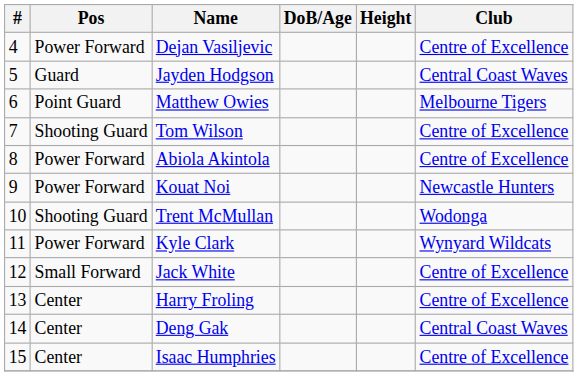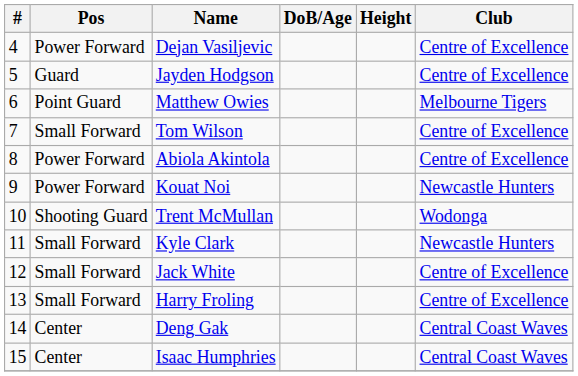Jayden Hodgson | Club: Central Coast Waves -> Centre of Excellence
Tom Wilson | Pos: Shooting Guard -> Small Forward
Kyle Clark | Pos: Power Forward -> Small Forward
Kyle Clark | Club: Wynyard Wildcats -> Newcastle Hunters
Harry Froling | Pos: Center -> Small Forward
Isaac Humphries | Club: Centre of Excellence -> Central Coast Waves
